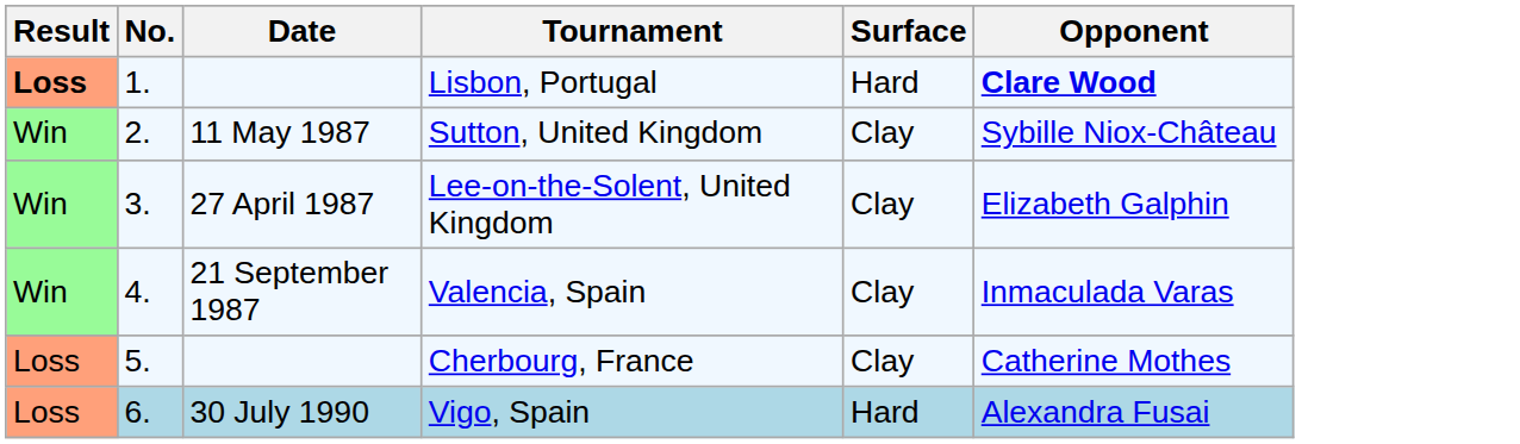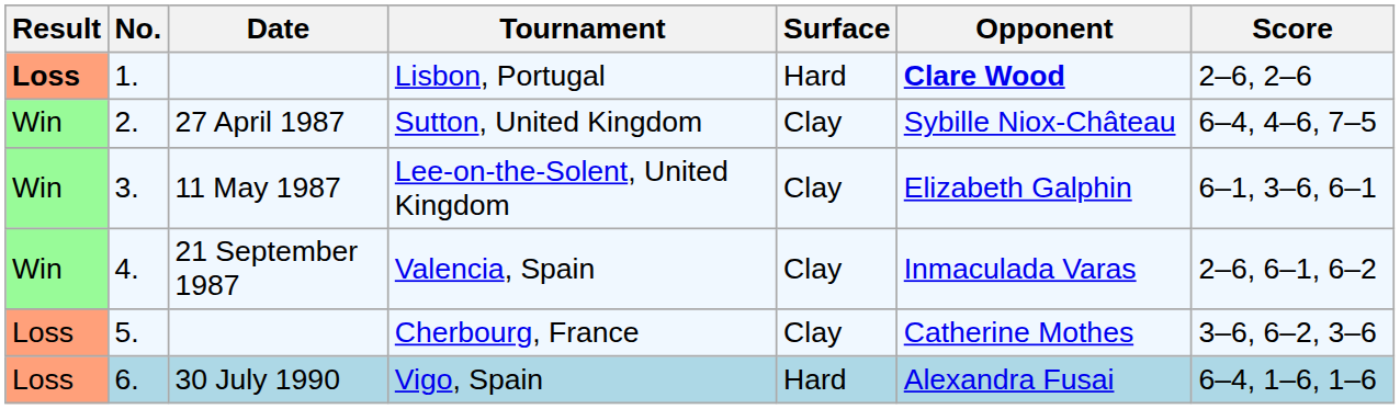+ column: Score | 2–6, 2–6 | 6–4, 4–6, 7–5 | 6–1, 3–6, 6–1 | 2–6, 6–1, 6–2 | 3–6, 6–2, 3–6 | 6–4, 1–6, 1–6
Sutton, United Kingdom | Date: 11 May 1987 -> 27 April 1987
Lee-on-the-Solent, United Kingdom | Date: 27 April 1987 -> 11 May 1987
